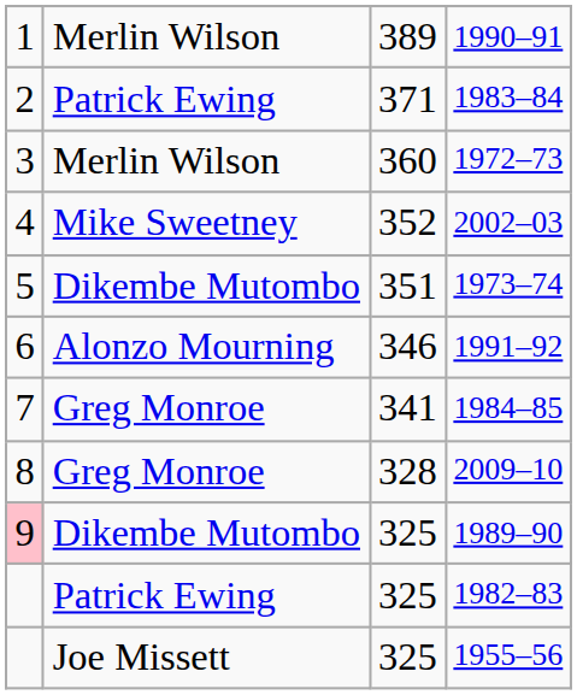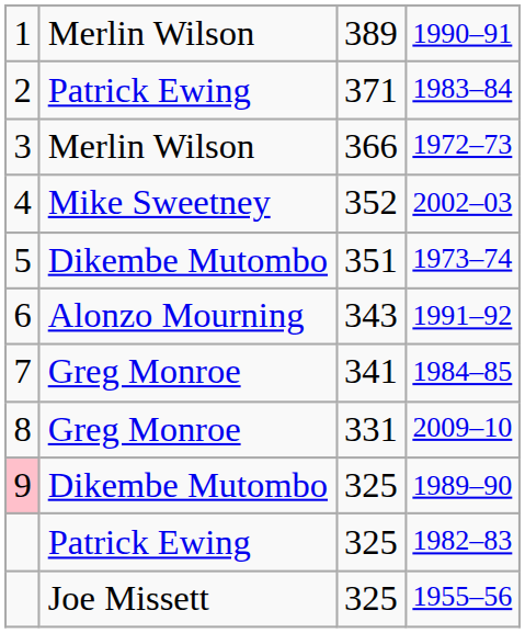1972–73 | column 3: 360 -> 366
1991–92 | column 3: 346 -> 343
2009–10 | column 3: 328 -> 331
